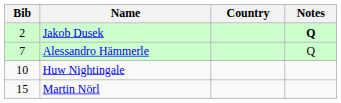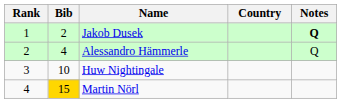+ column: Rank | 1 | 2 | 3 | 4
Alessandro Hämmerle | Bib: 7 -> 4
Martin Nörl | Bib: no background -> gold background
